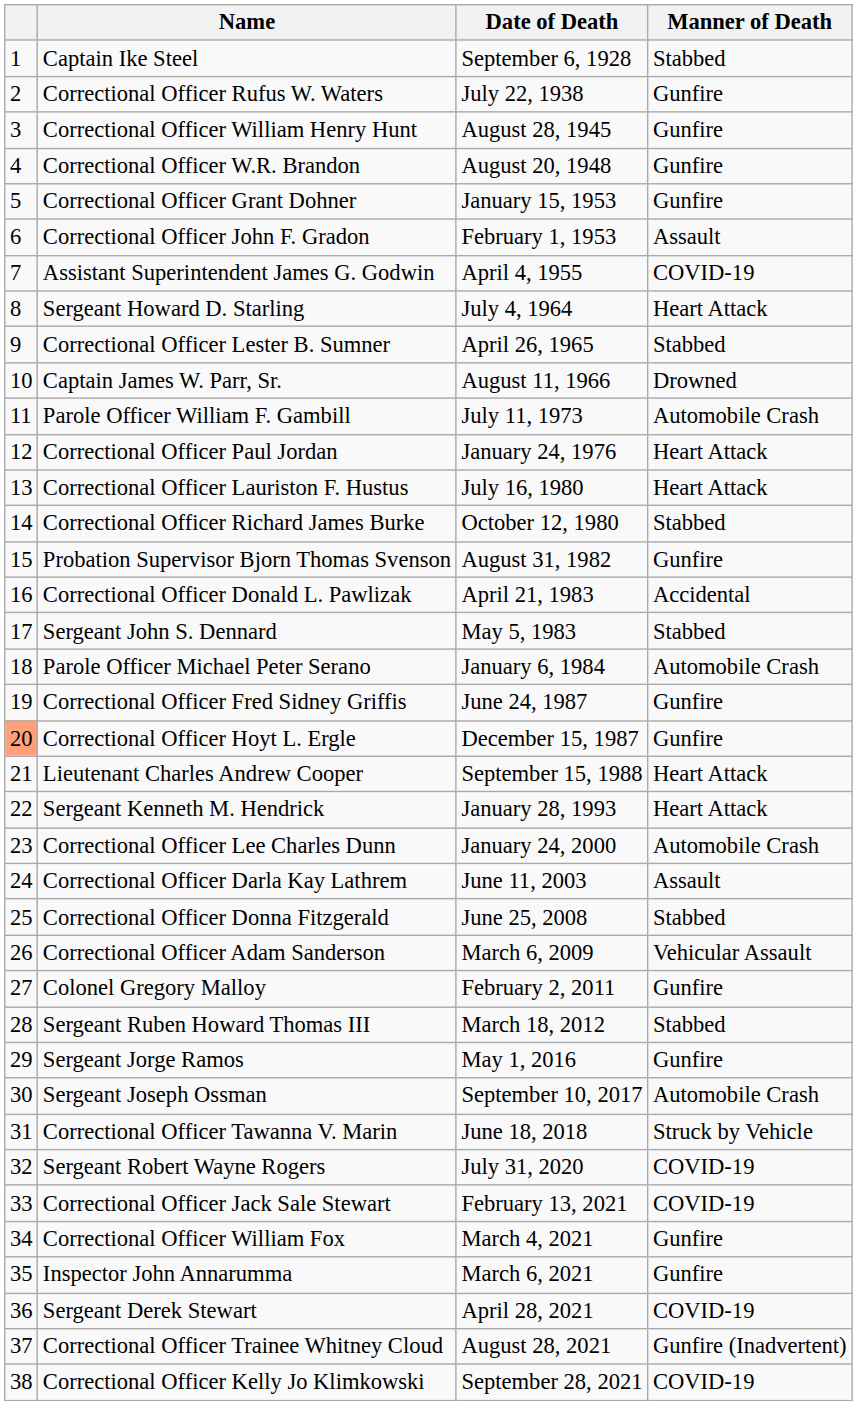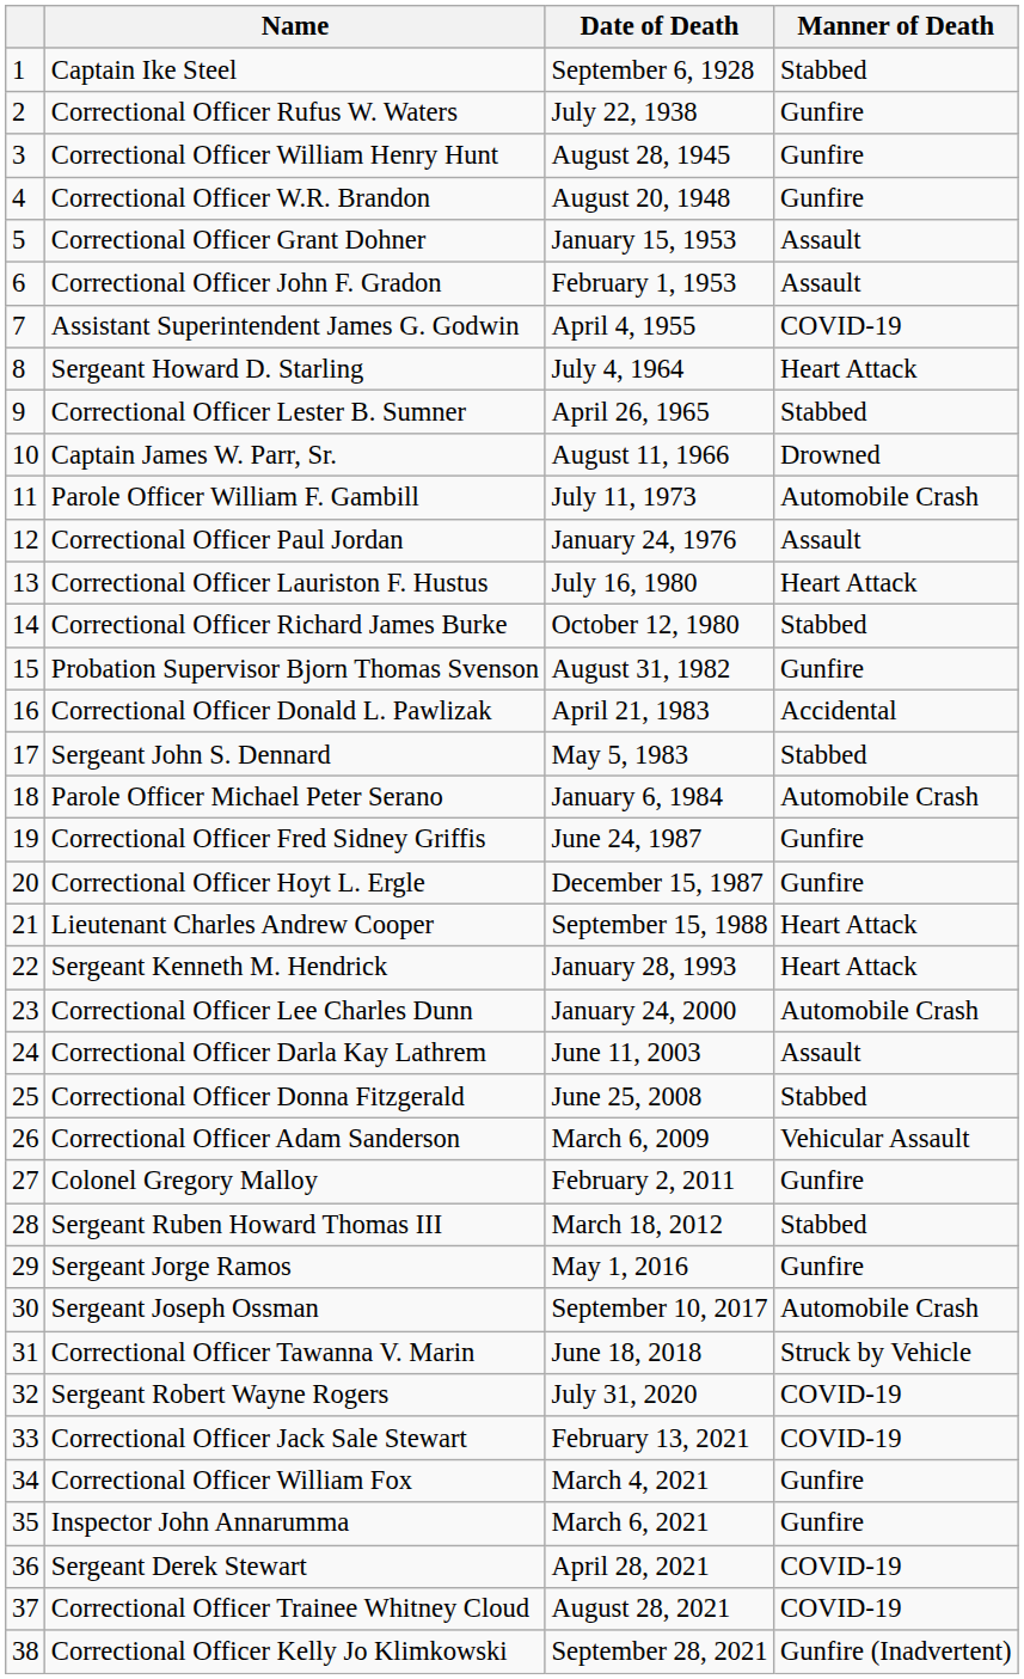Correctional Officer Grant Dohner | Manner of Death: Gunfire -> Assault
Correctional Officer Paul Jordan | Manner of Death: Heart Attack -> Assault
Correctional Officer Hoyt L. Ergle | column 1: lightsalmon background -> no background
Correctional Officer Trainee Whitney Cloud | Manner of Death: Gunfire (Inadvertent) -> COVID-19
Correctional Officer Kelly Jo Klimkowski | Manner of Death: COVID-19 -> Gunfire (Inadvertent)
